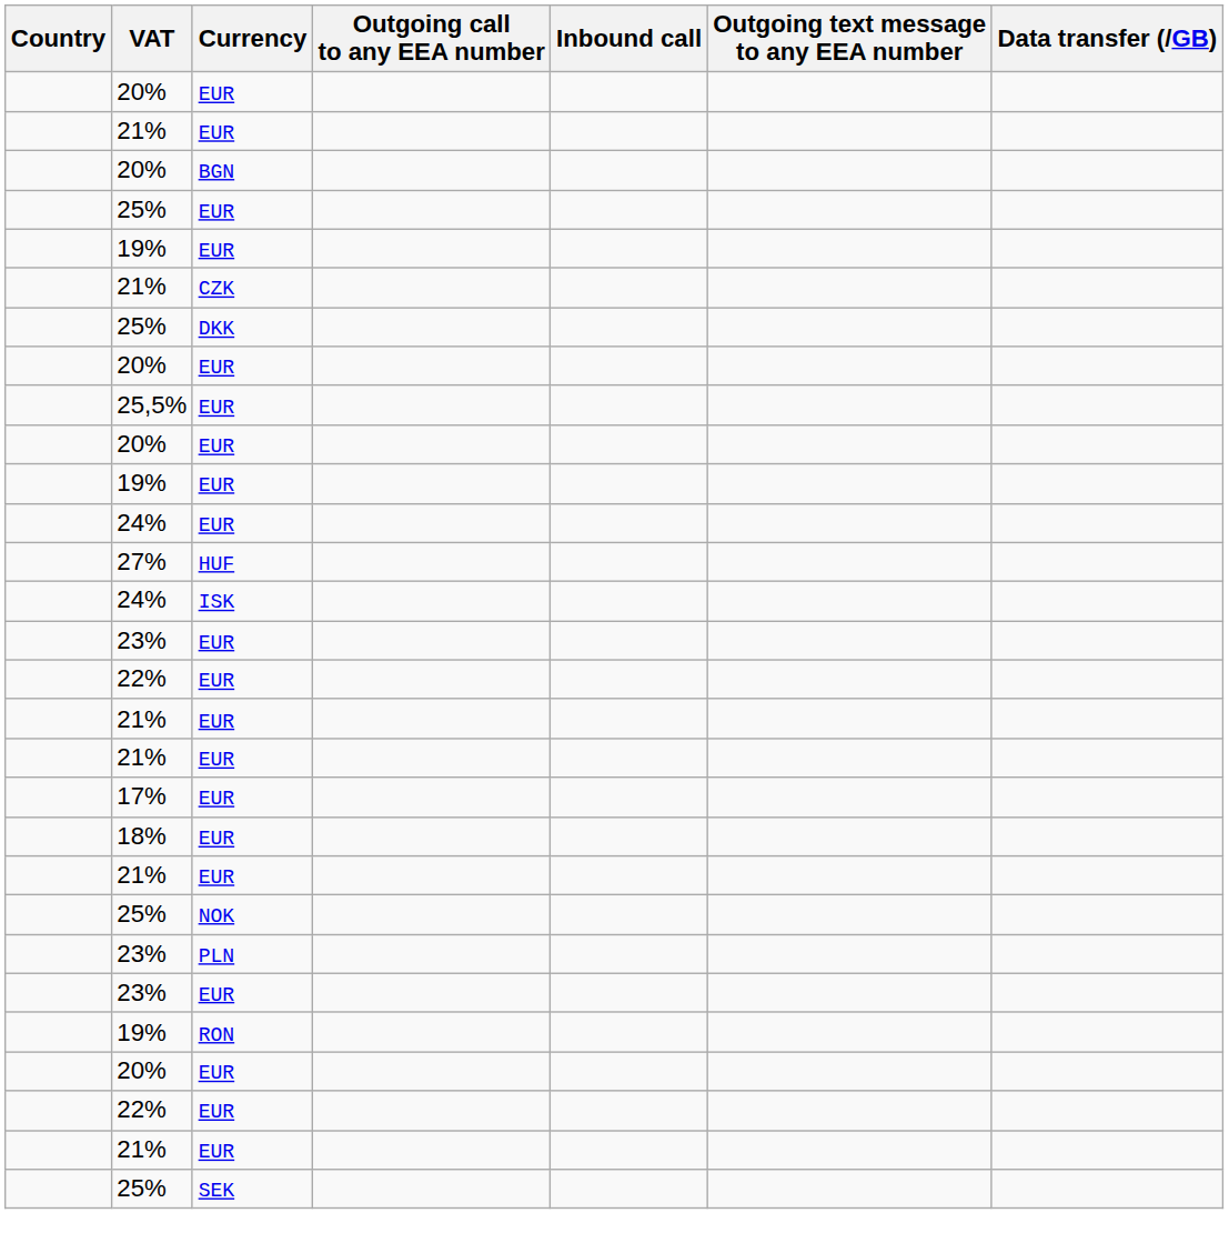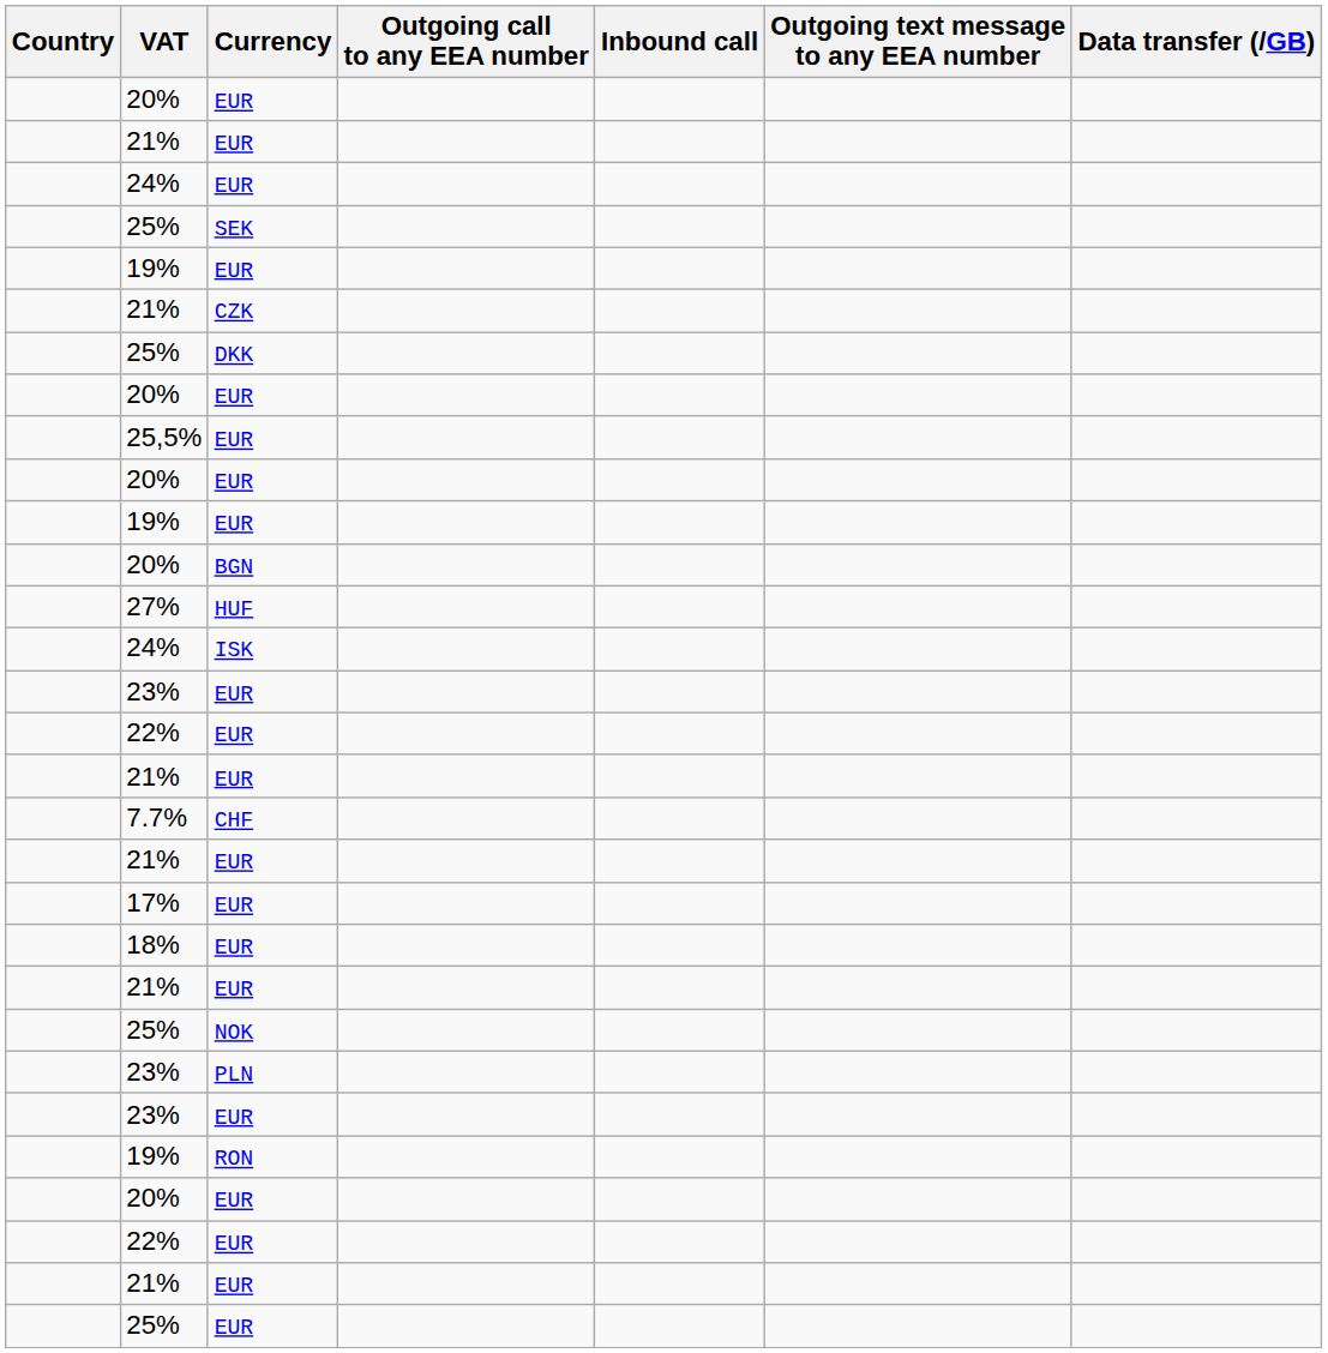rows swapped: 20% / BGN <-> 24% / EUR
rows swapped: 25% / EUR <-> 25% / SEK
+ row: 7.7% | CHF
